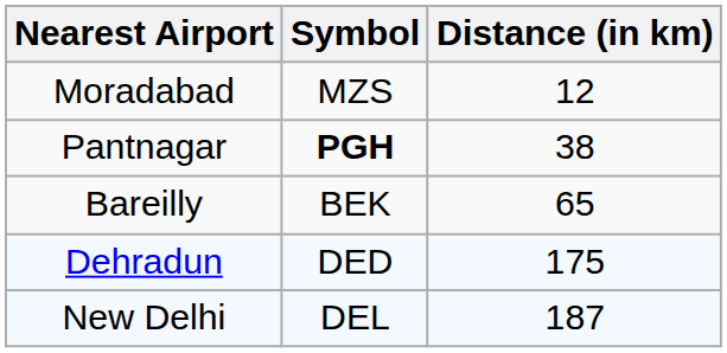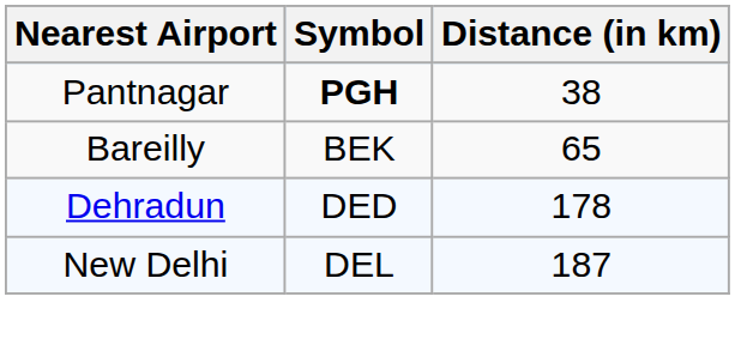- row: Moradabad | MZS | 12
Dehradun | Distance (in km): 175 -> 178
